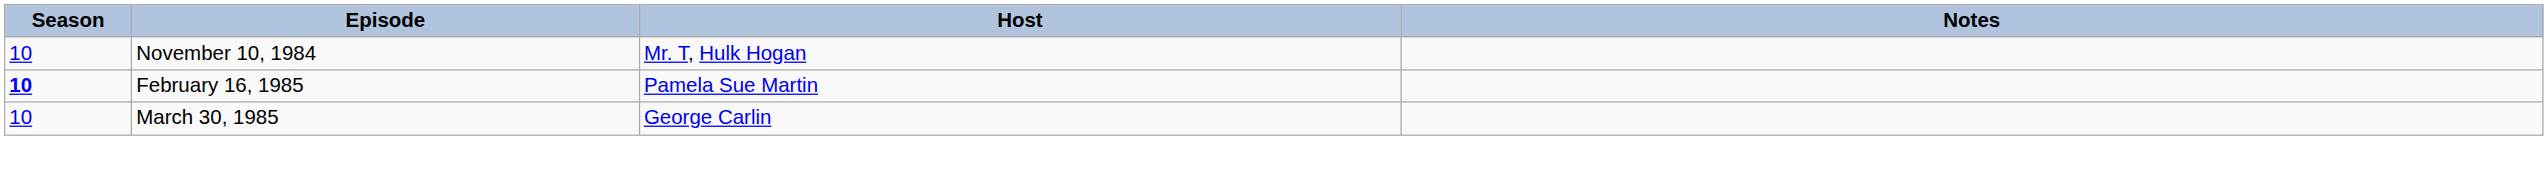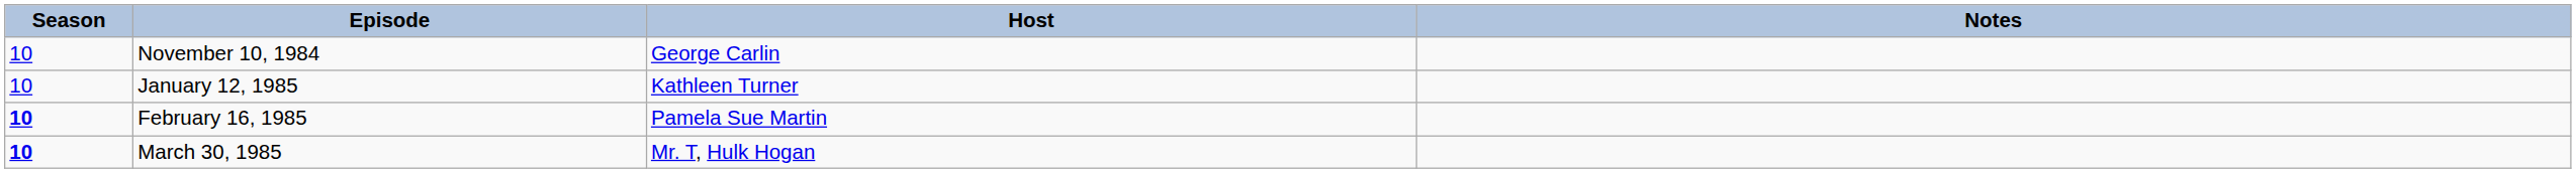November 10, 1984 | Host: Mr. T, Hulk Hogan -> George Carlin
+ row: 10 | January 12, 1985 | Kathleen Turner
March 30, 1985 | Season: normal -> bold
March 30, 1985 | Host: George Carlin -> Mr. T, Hulk Hogan
